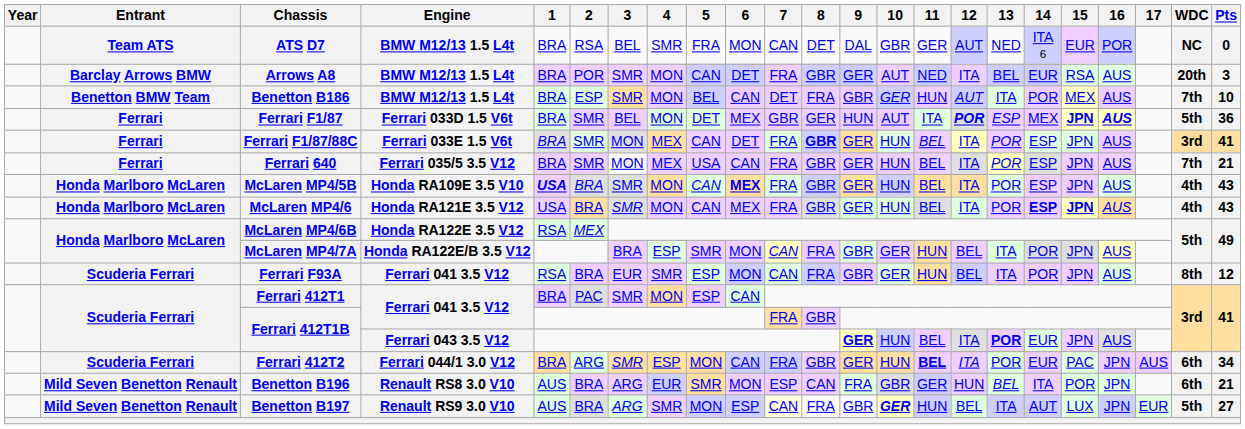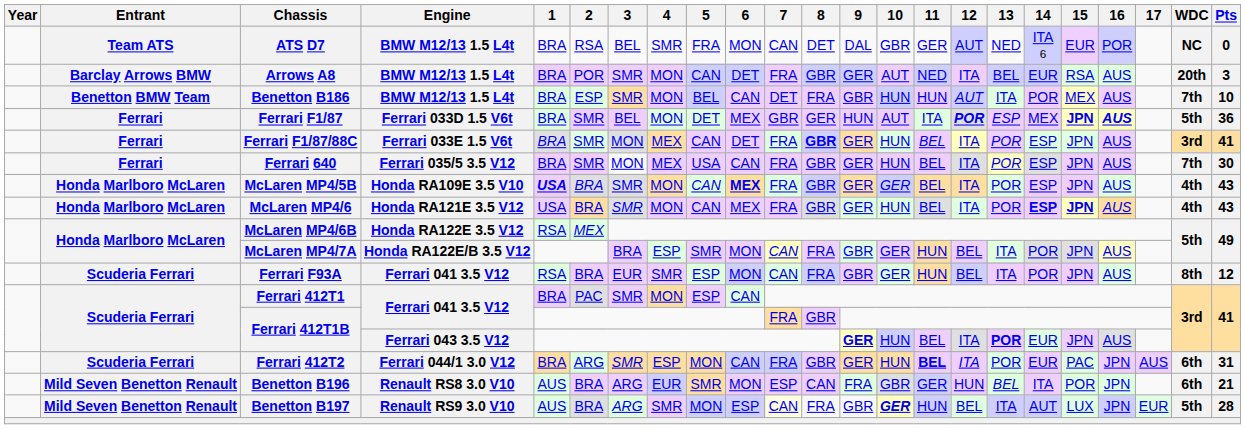Benetton B186 | 10: GER -> HUN
Ferrari 640 | Pts: 21 -> 30
McLaren MP4/5B | 10: HUN -> GER
Ferrari 412T2 | Pts: 34 -> 31
Benetton B197 | Pts: 27 -> 28
